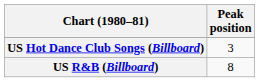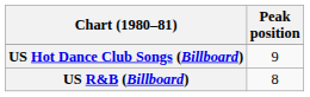US Hot Dance Club Songs (Billboard) | Peak position: 3 -> 9
